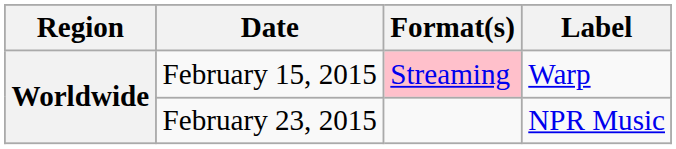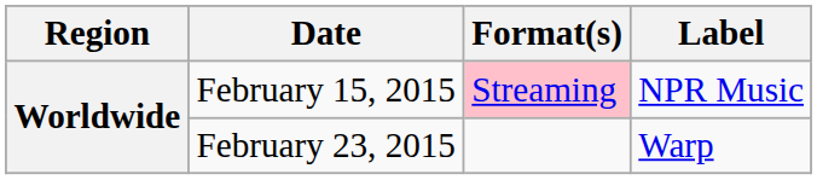February 15, 2015 | Label: Warp -> NPR Music
February 23, 2015 | Label: NPR Music -> Warp
